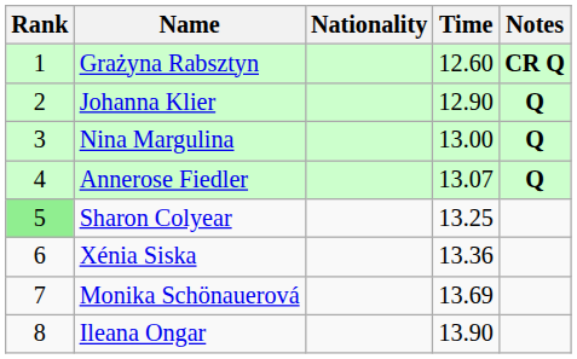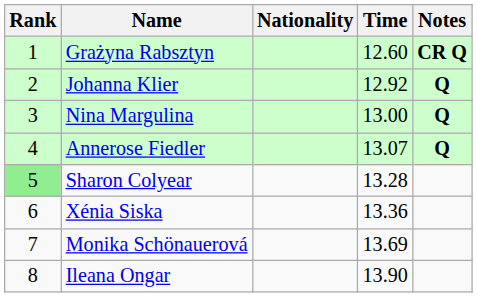Johanna Klier | Time: 12.90 -> 12.92
Sharon Colyear | Time: 13.25 -> 13.28
